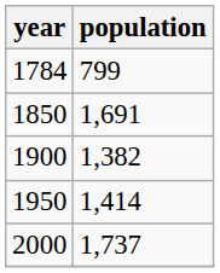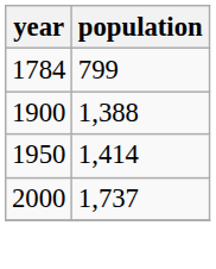- row: 1850 | 1,691
1900 | population: 1,382 -> 1,388
